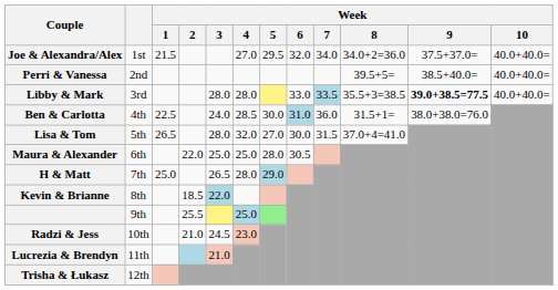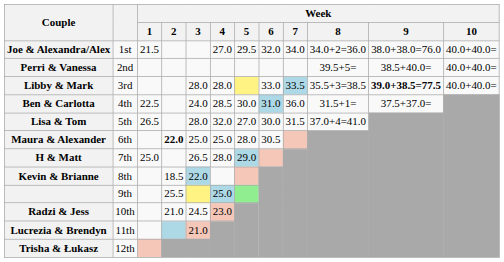Joe & Alexandra/Alex | Week / 9: 37.5+37.0= -> 38.0+38.0=76.0
Ben & Carlotta | Week / 9: 38.0+38.0=76.0 -> 37.5+37.0=
Maura & Alexander | Week / 2: normal -> bold
